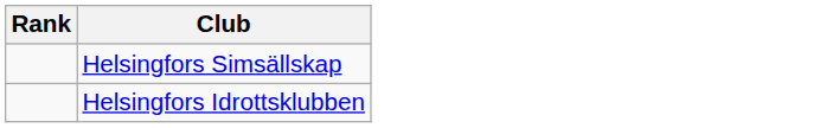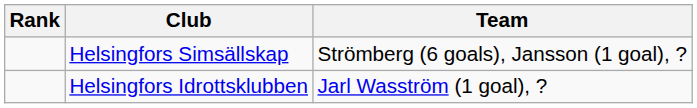+ column: Team | Strömberg (6 goals), Jansson (1 goal), ? | Jarl Wasström (1 goal), ?
